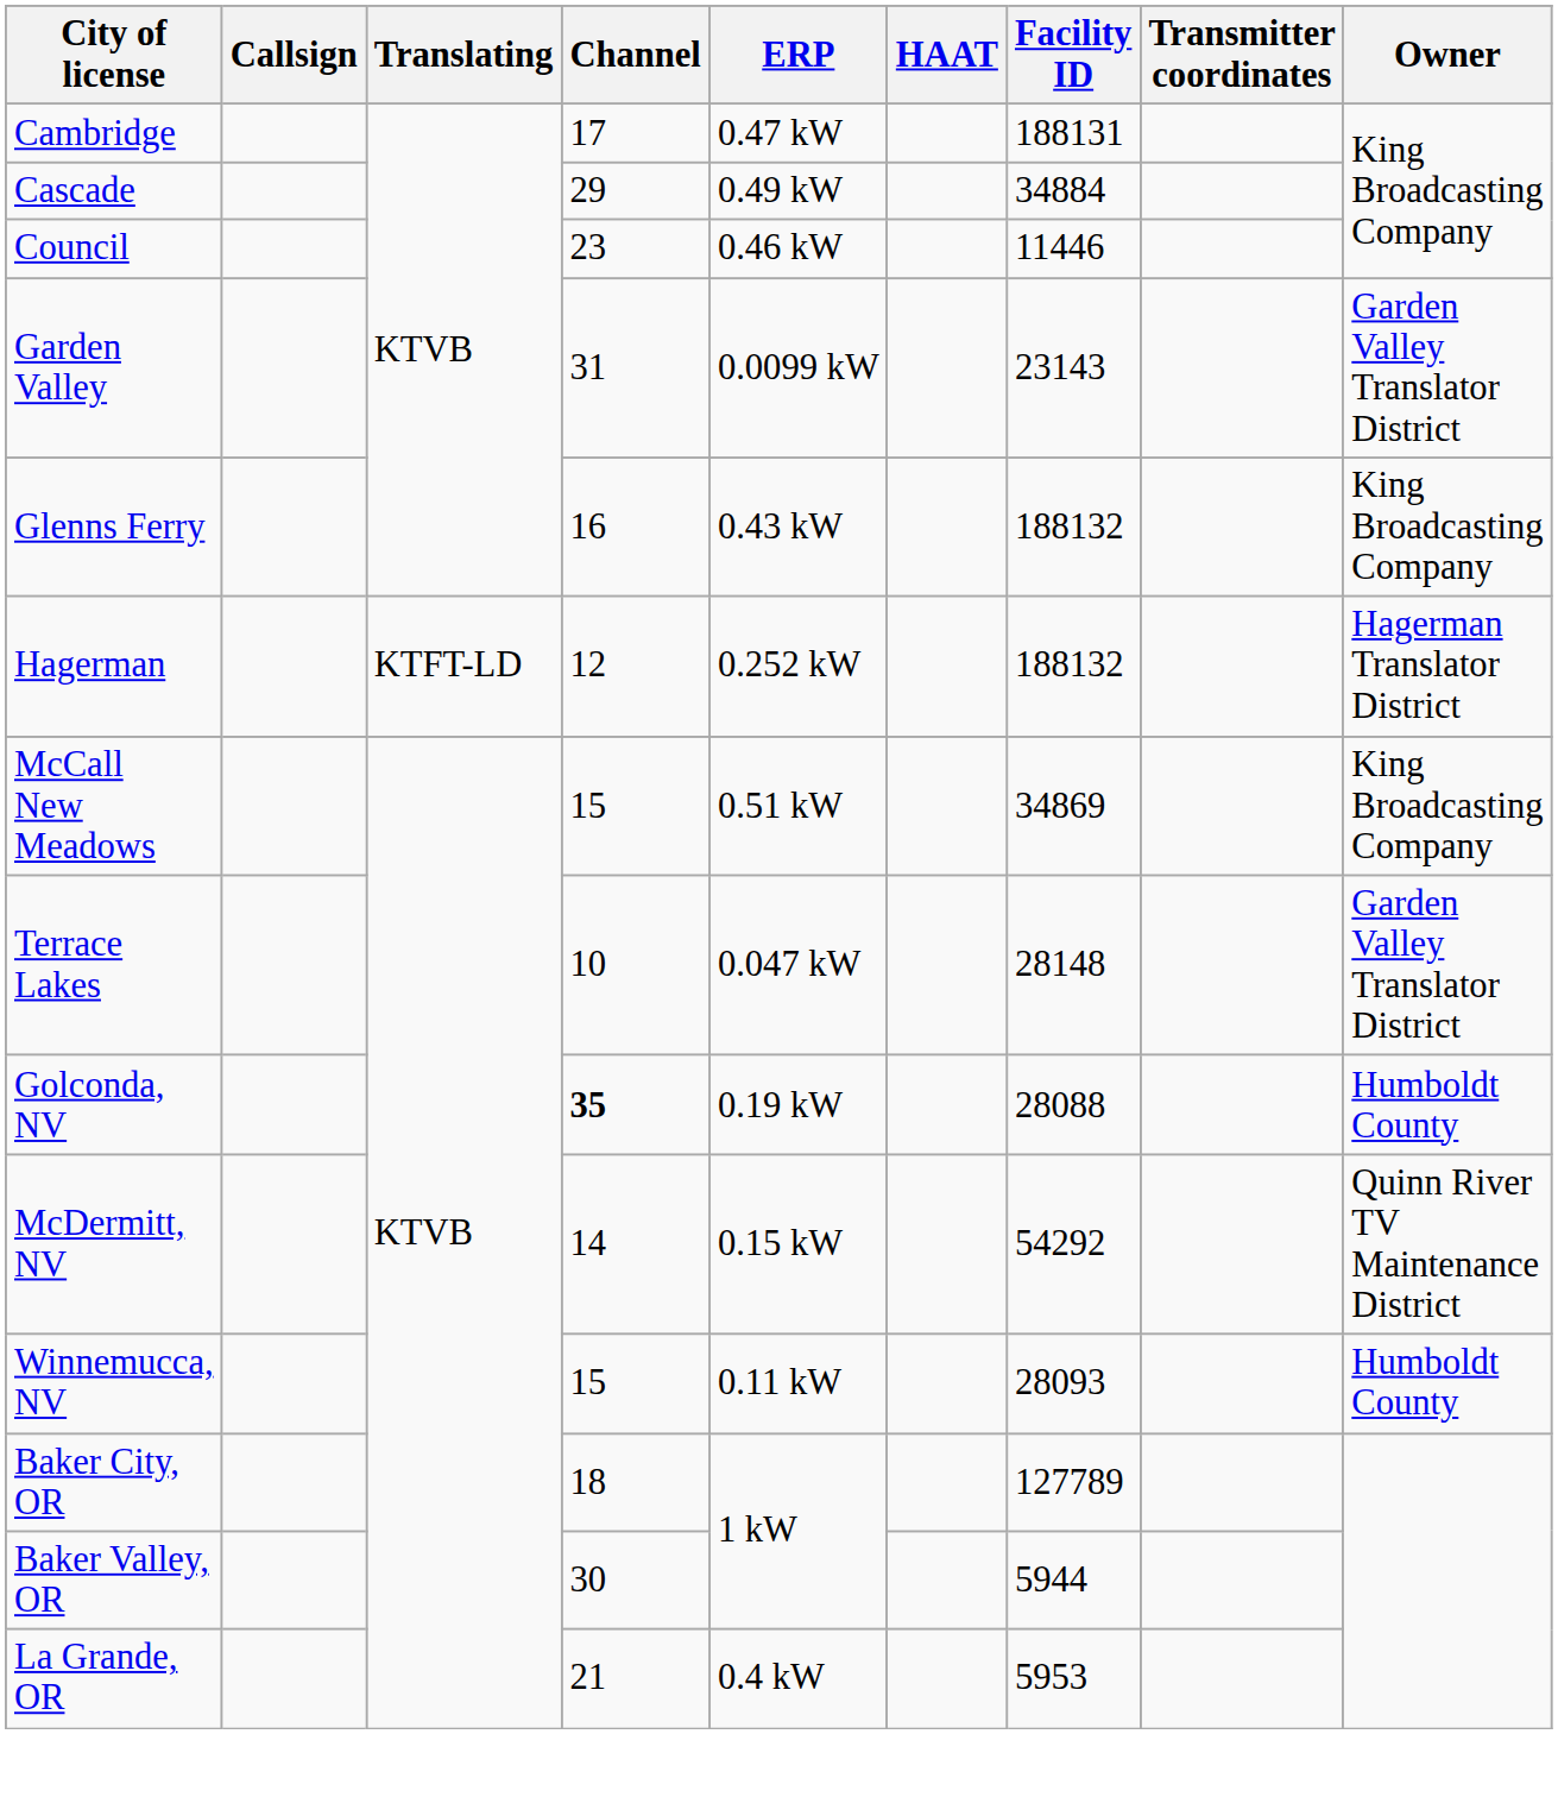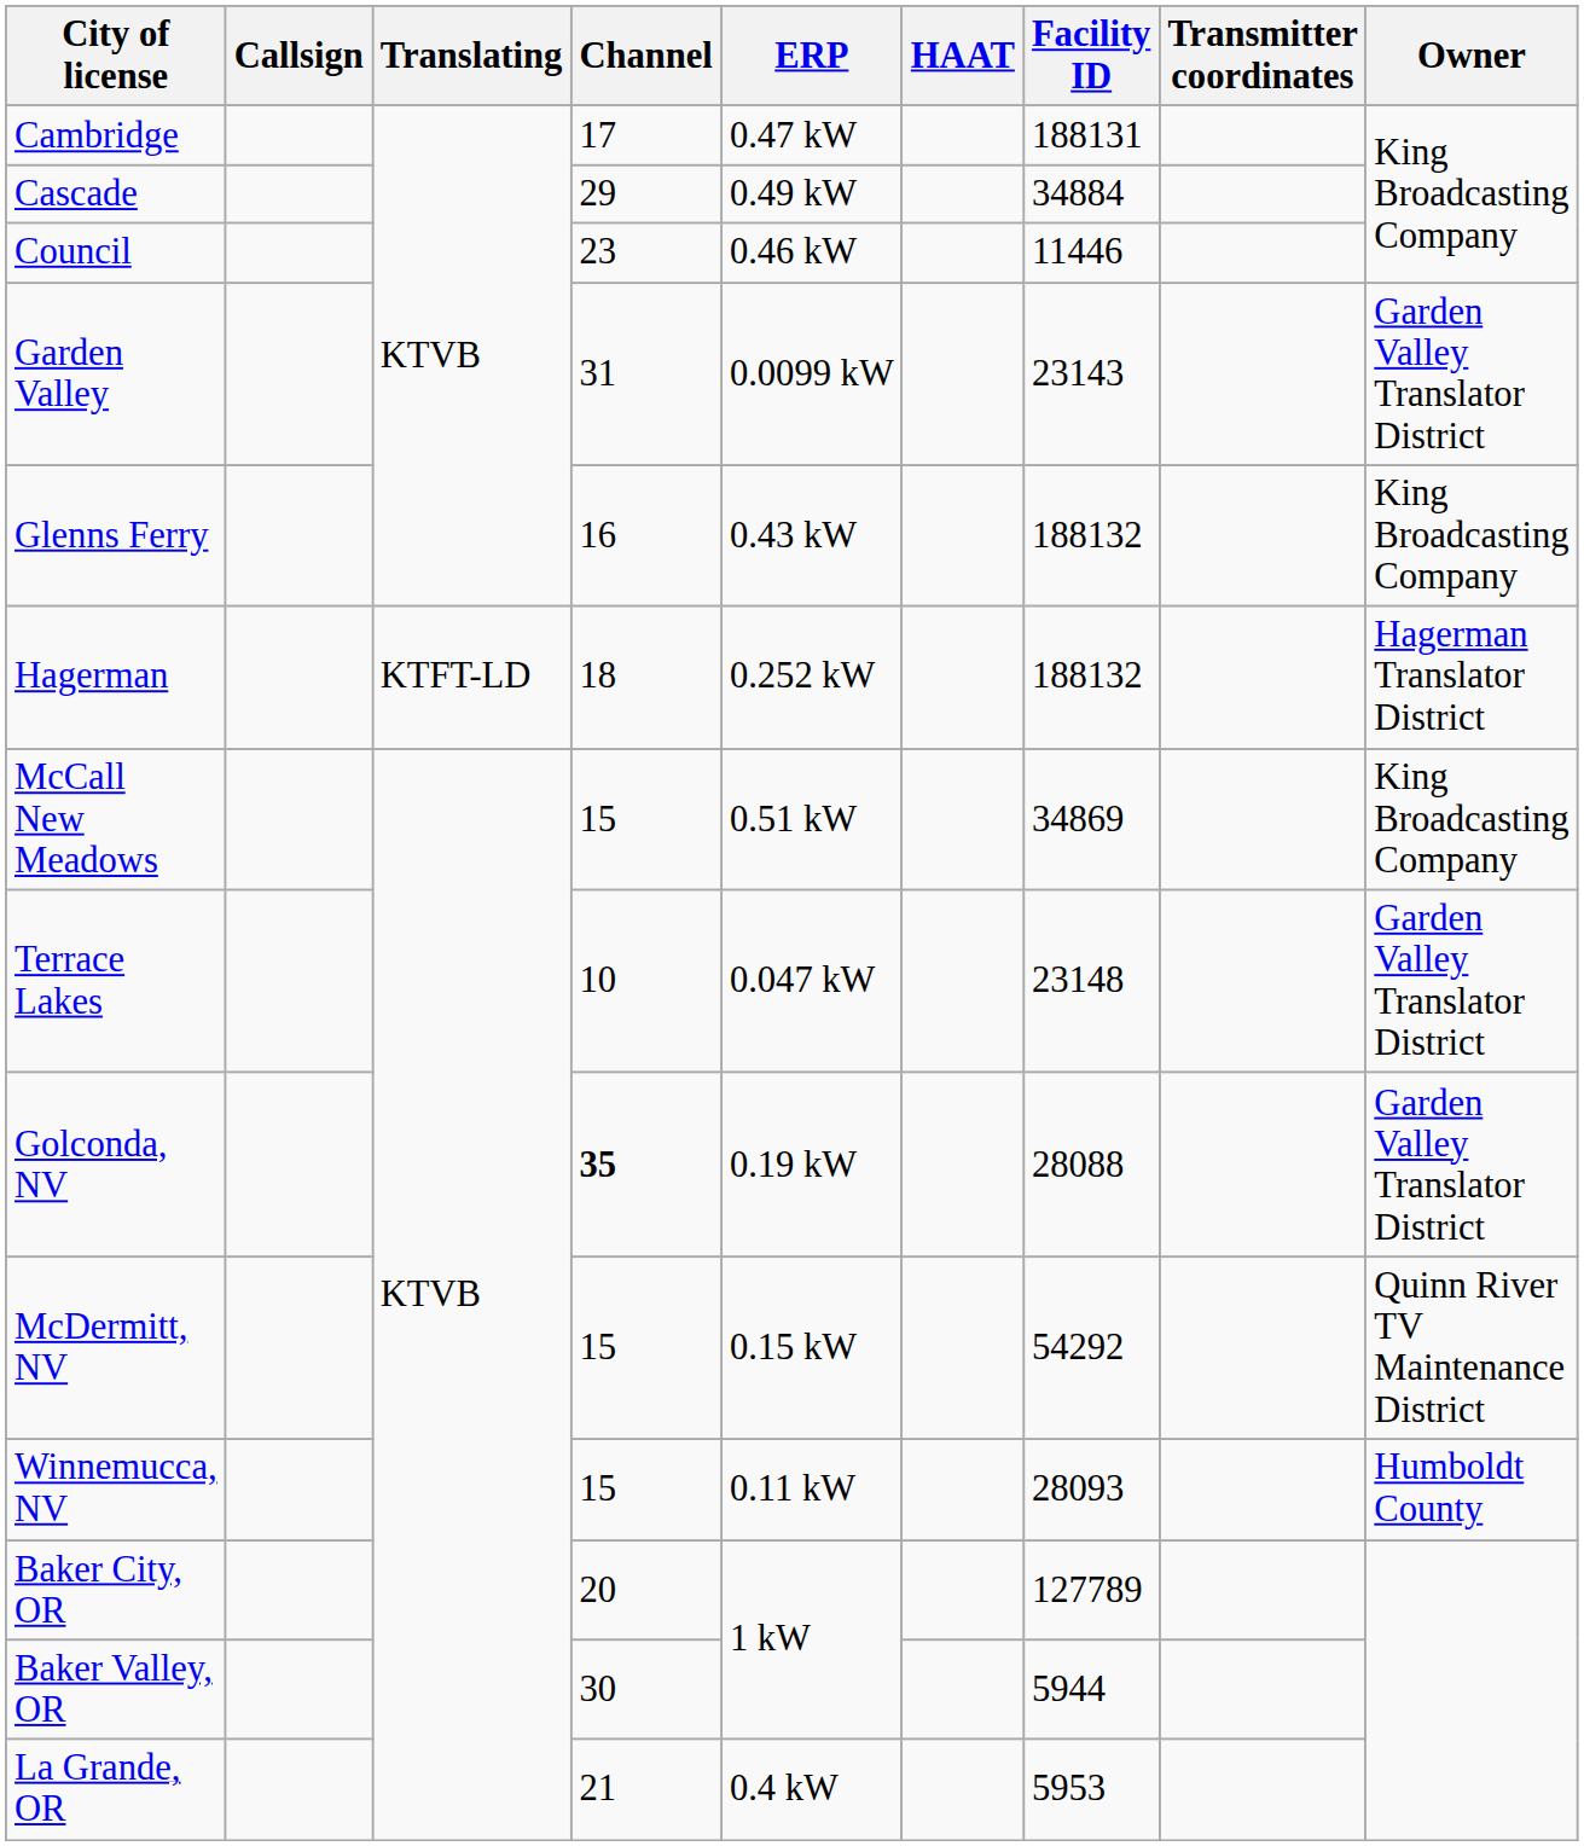Hagerman | Channel: 12 -> 18
Terrace Lakes | Facility ID: 28148 -> 23148
Golconda, NV | Owner: Humboldt County -> Garden Valley Translator District
McDermitt, NV | Channel: 14 -> 15
Baker City, OR | Channel: 18 -> 20
